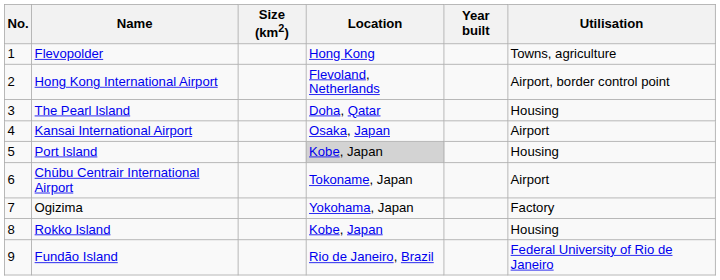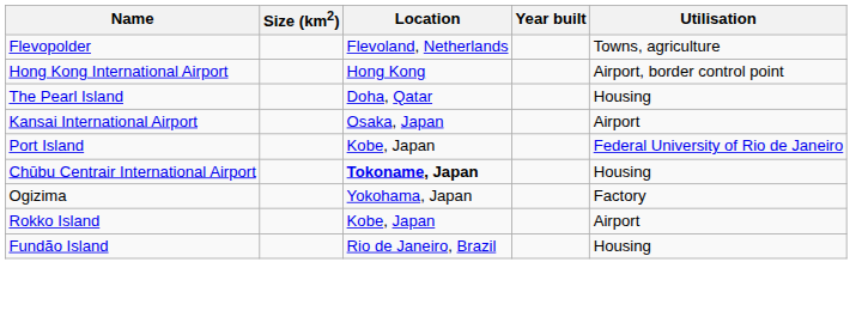- column: No. | 1 | 2 | 3 | 4 | 5 | 6 | 7 | 8 | 9
Flevopolder | Location: Hong Kong -> Flevoland, Netherlands
Hong Kong International Airport | Location: Flevoland, Netherlands -> Hong Kong
Port Island | Location: lightgrey background -> no background
Port Island | Utilisation: Housing -> Federal University of Rio de Janeiro
Chūbu Centrair International Airport | Location: normal -> bold
Chūbu Centrair International Airport | Utilisation: Airport -> Housing
Rokko Island | Utilisation: Housing -> Airport
Fundão Island | Utilisation: Federal University of Rio de Janeiro -> Housing
